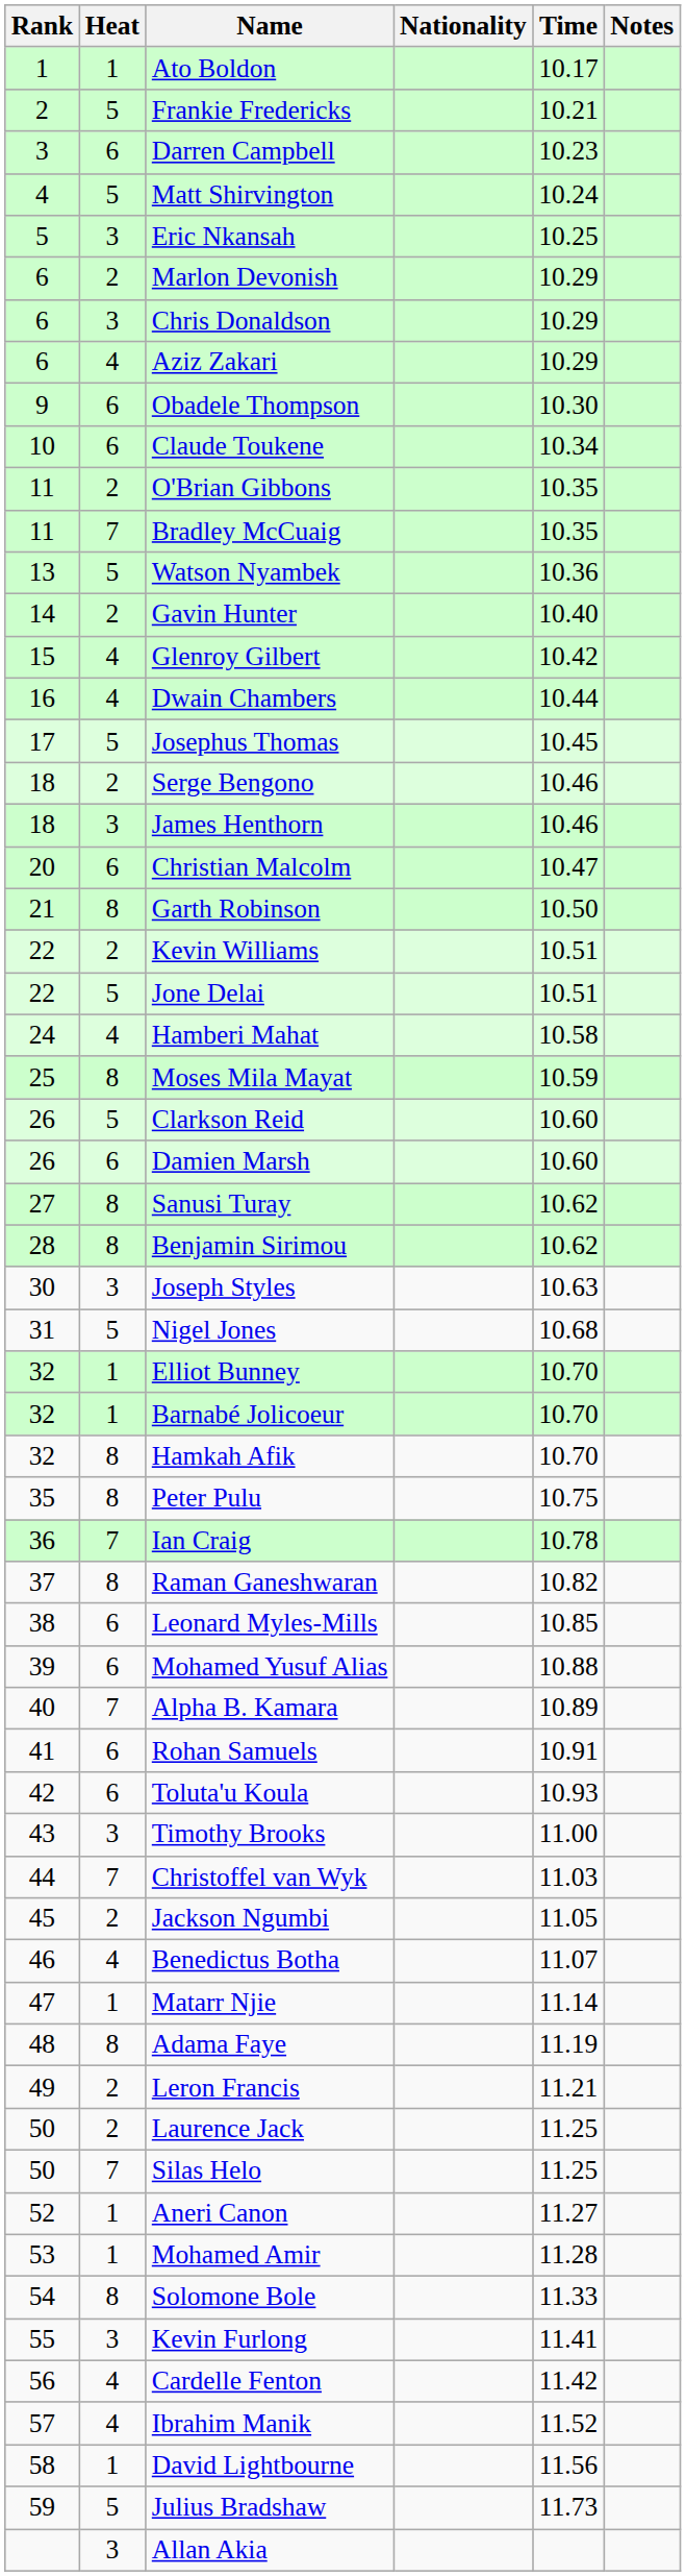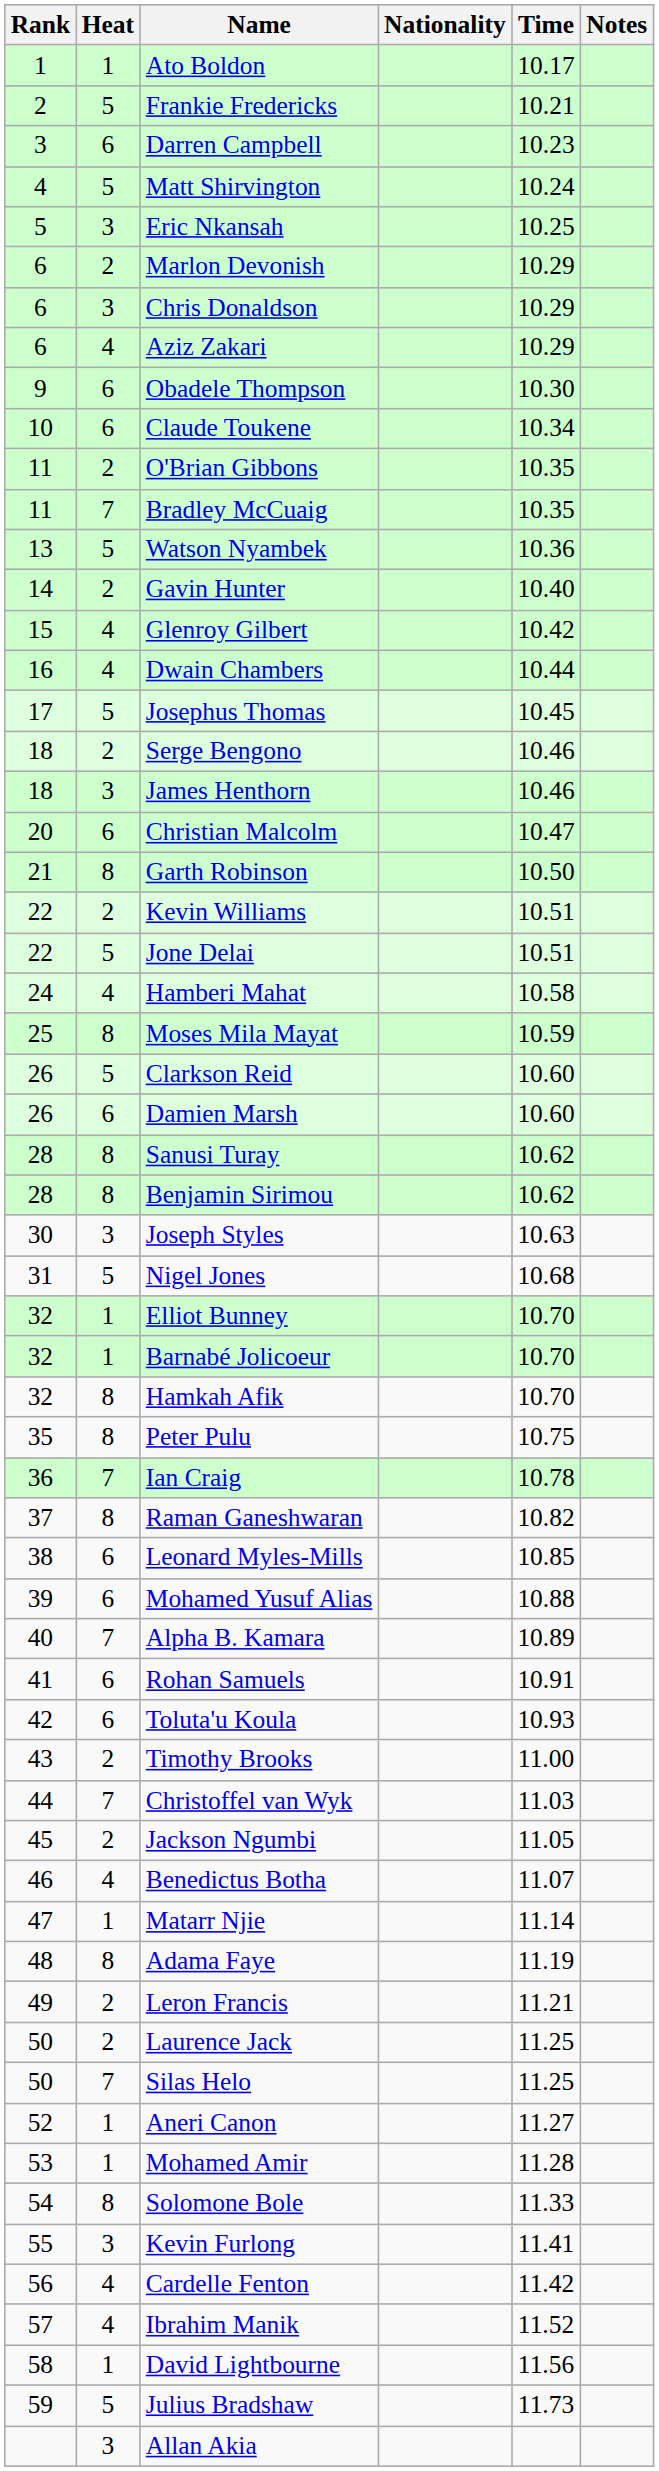Sanusi Turay | Rank: 27 -> 28
Timothy Brooks | Heat: 3 -> 2
